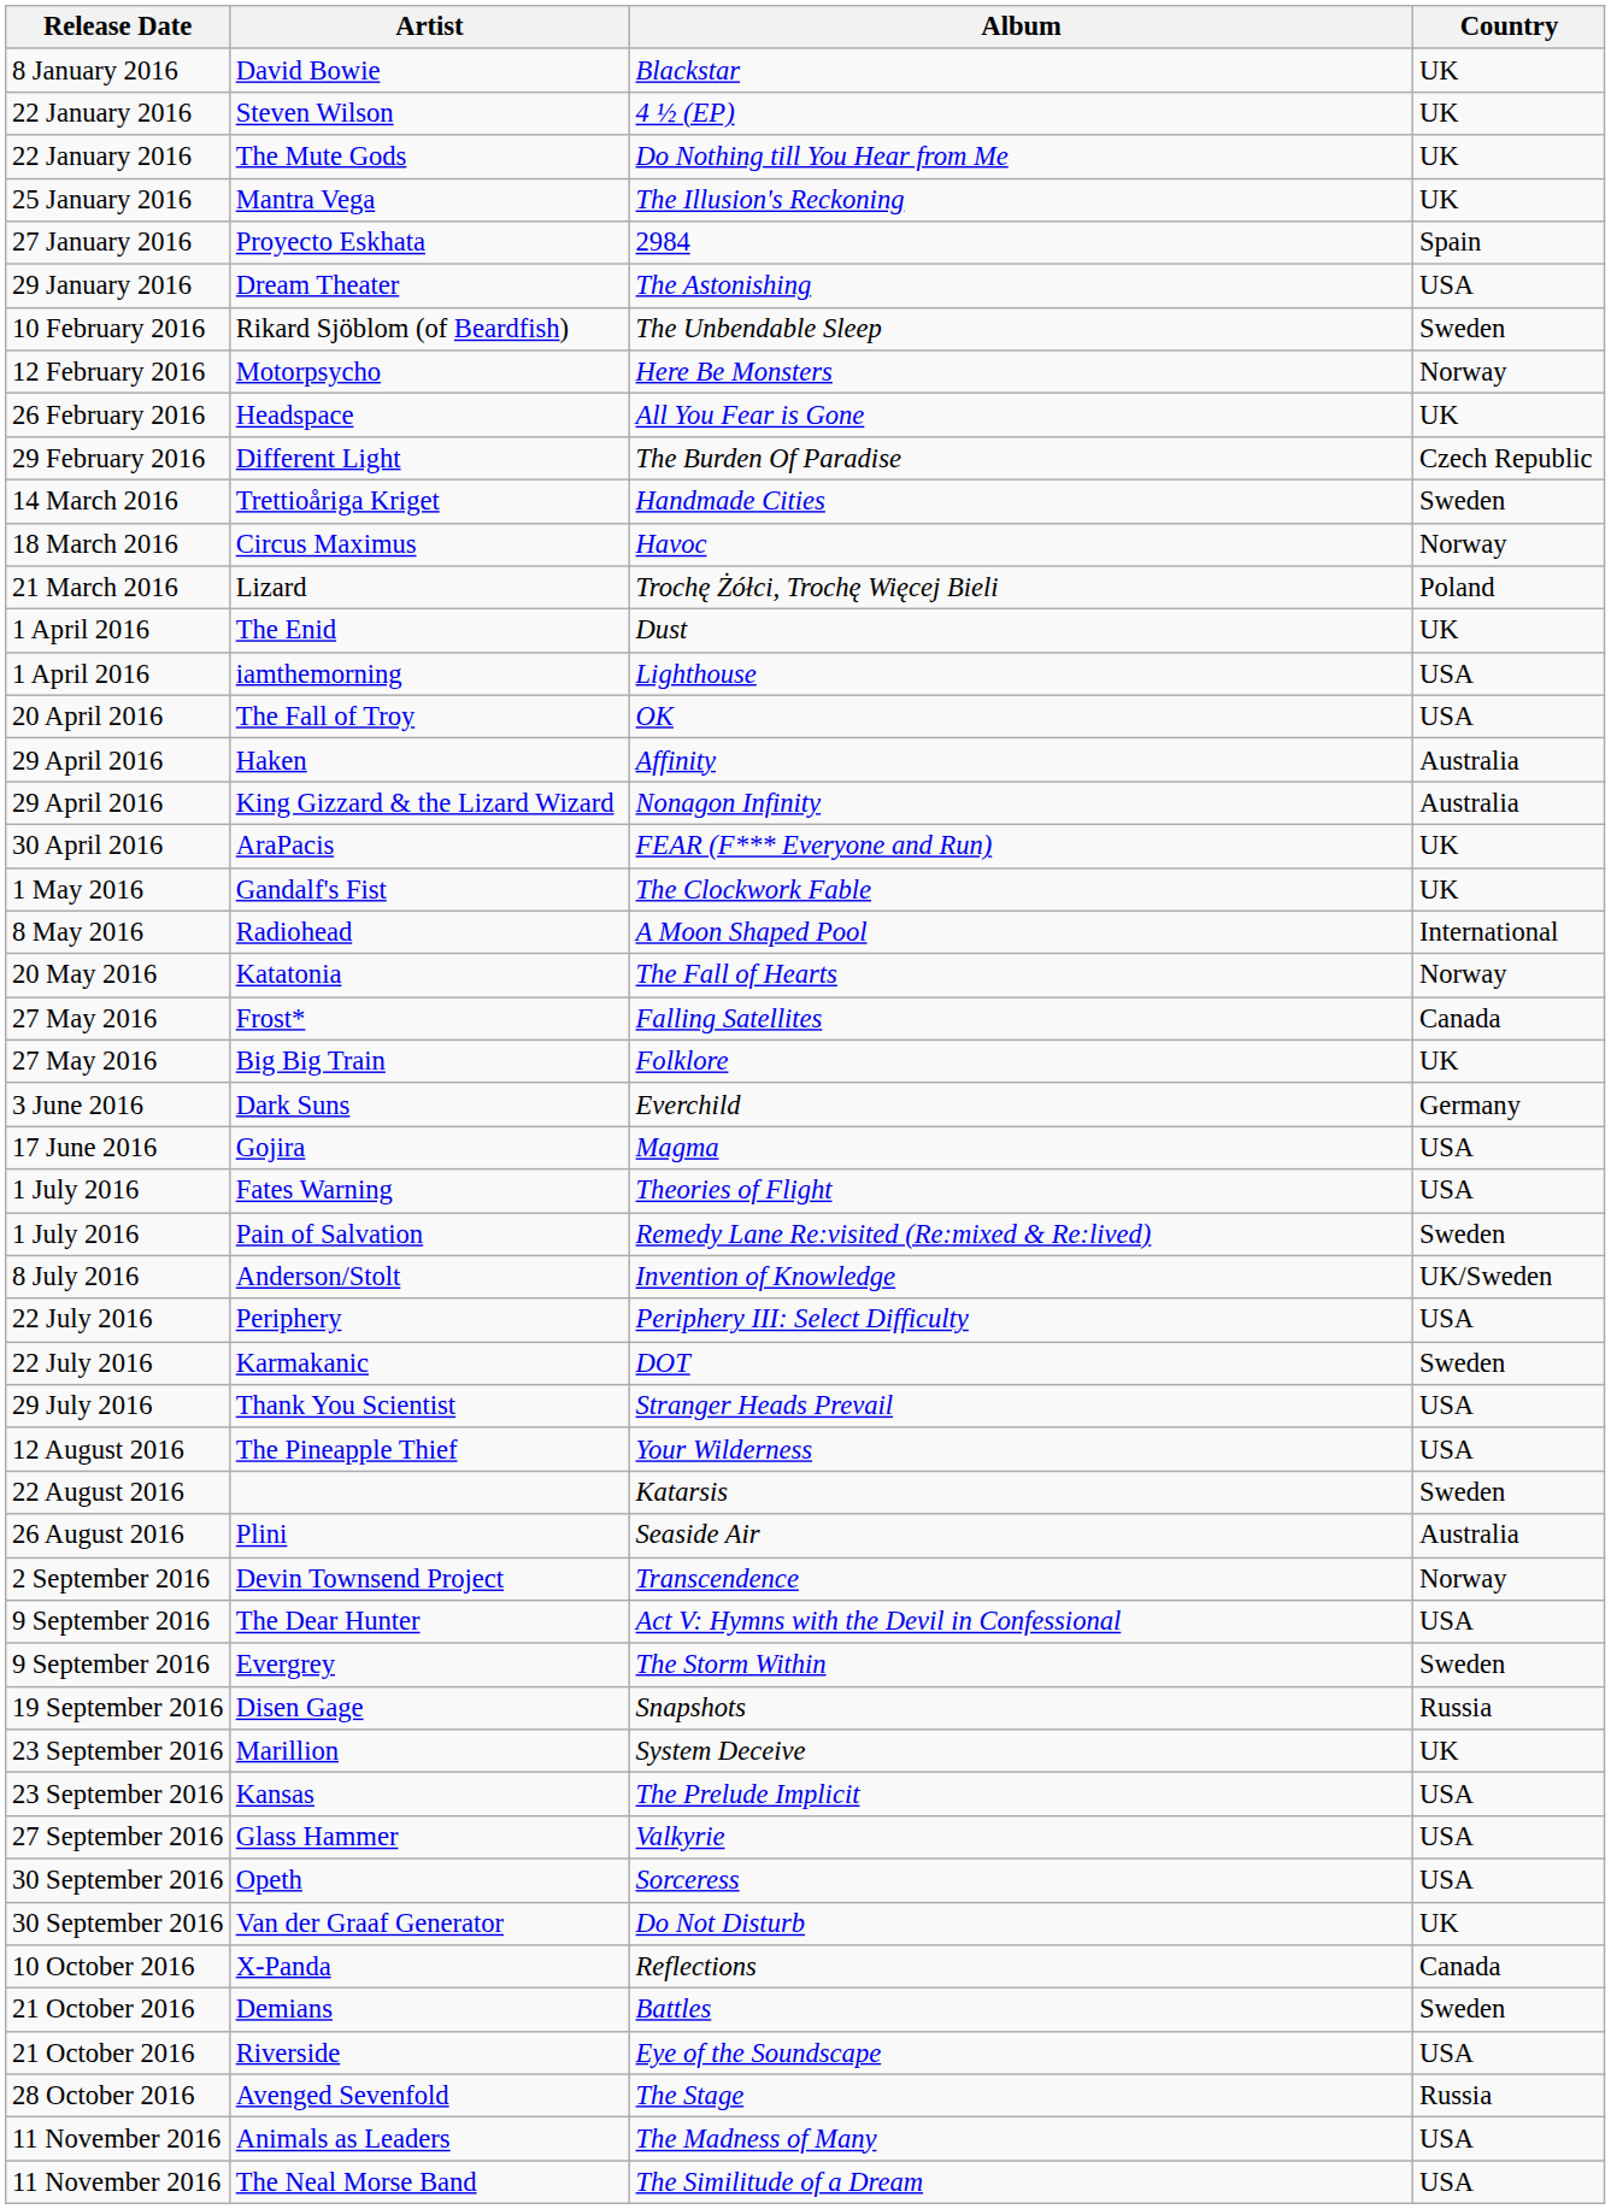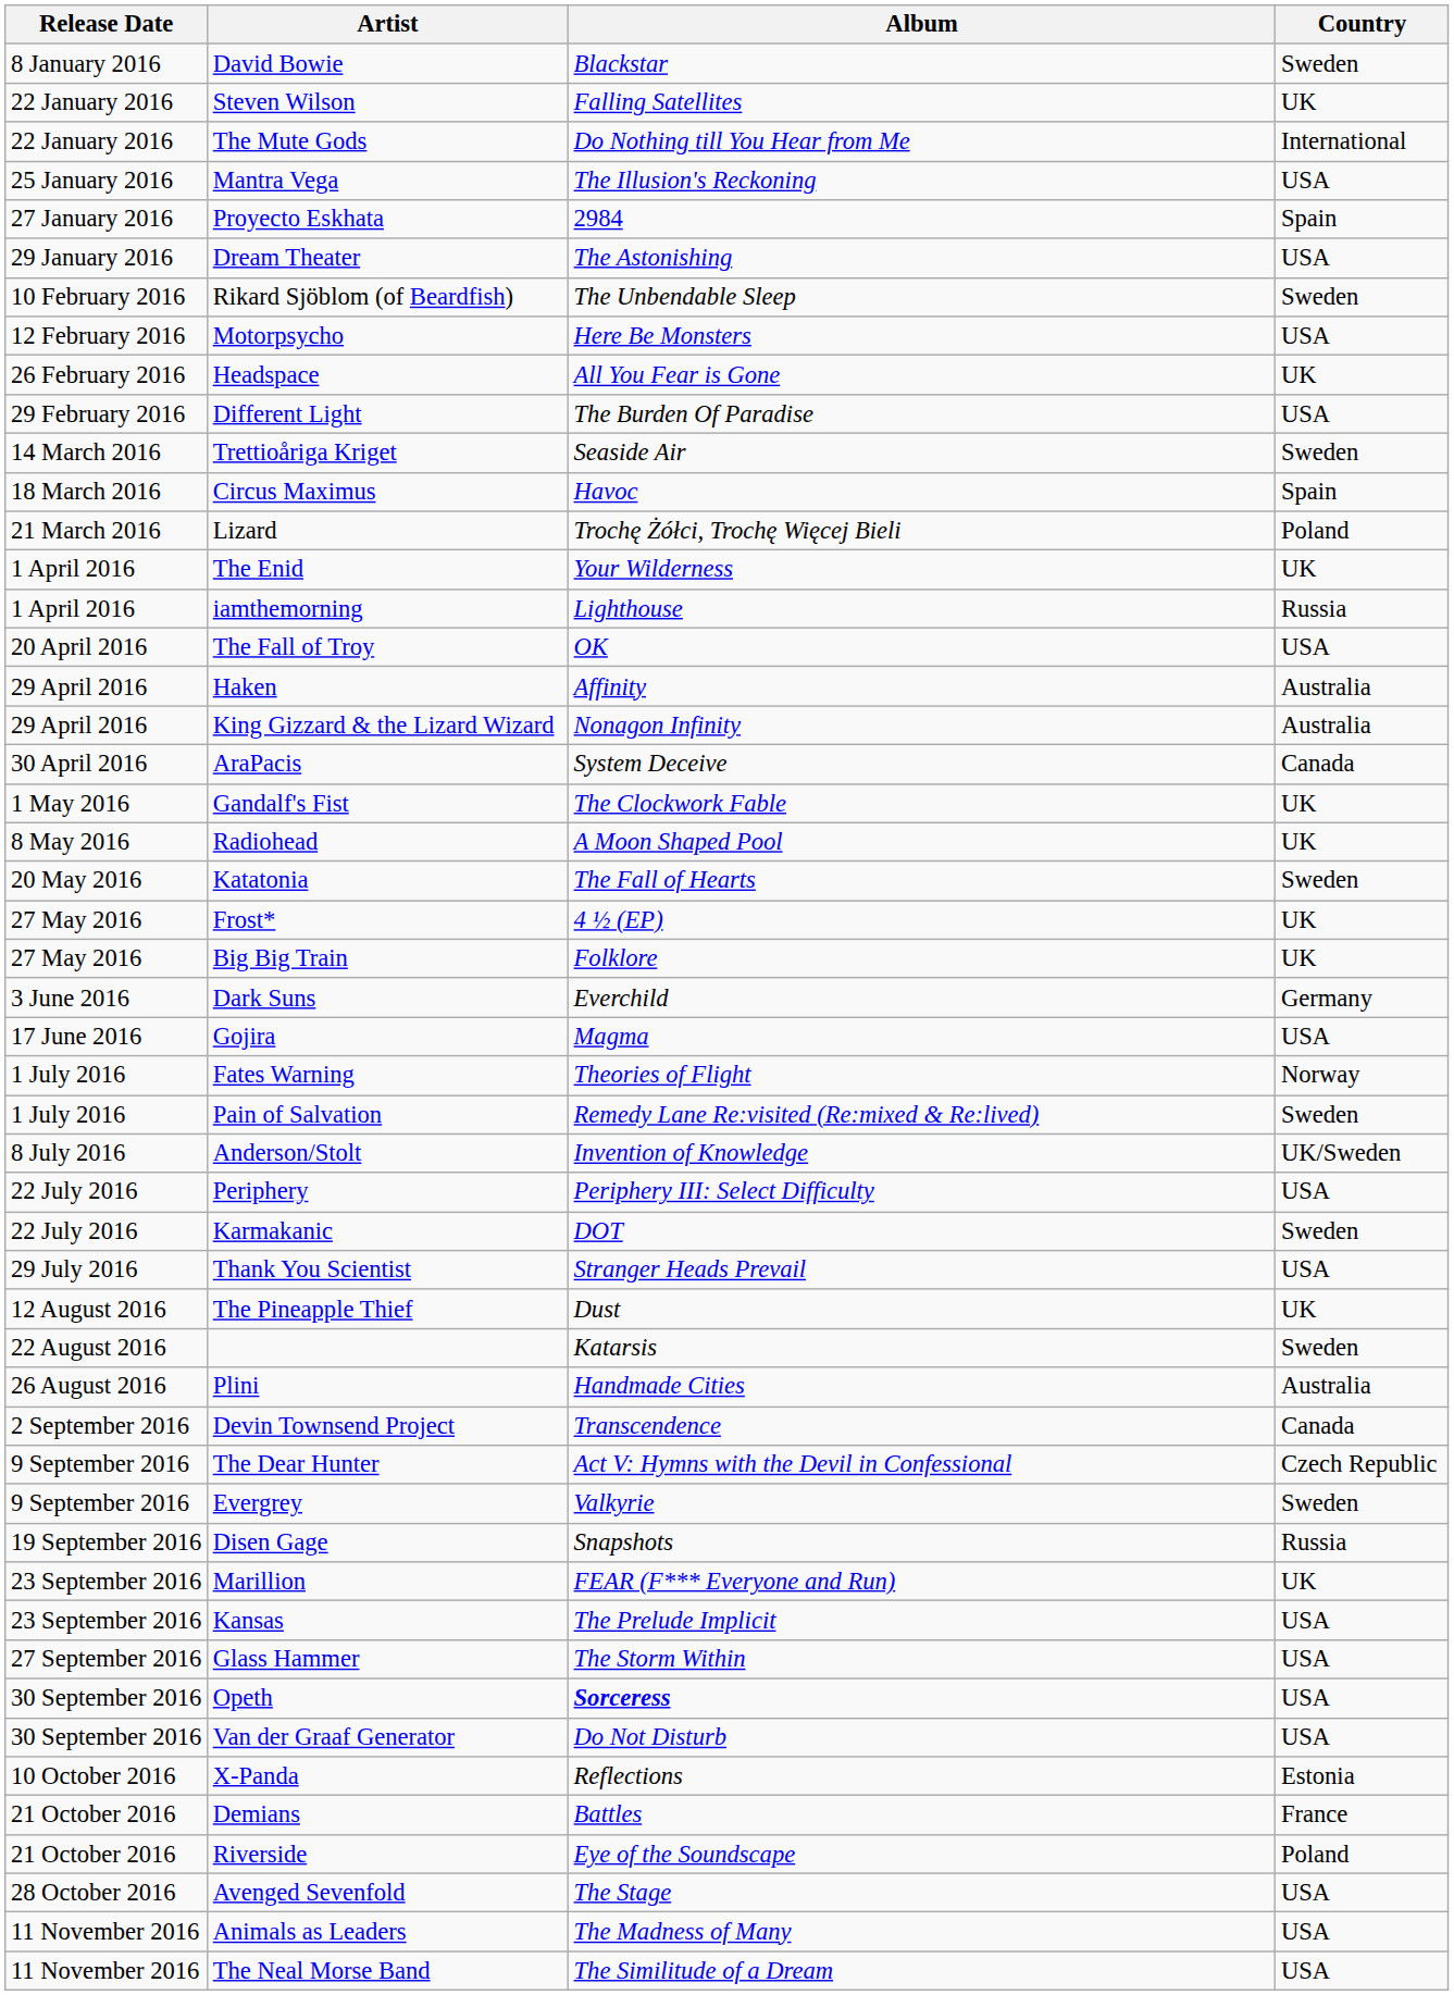David Bowie | Country: UK -> Sweden
Steven Wilson | Album: 4 ½ (EP) -> Falling Satellites
The Mute Gods | Country: UK -> International
Mantra Vega | Country: UK -> USA
Motorpsycho | Country: Norway -> USA
Different Light | Country: Czech Republic -> USA
Trettioåriga Kriget | Album: Handmade Cities -> Seaside Air
Circus Maximus | Country: Norway -> Spain
The Enid | Album: Dust -> Your Wilderness
iamthemorning | Country: USA -> Russia
AraPacis | Album: FEAR (F*** Everyone and Run) -> System Deceive
AraPacis | Country: UK -> Canada
Radiohead | Country: International -> UK
Katatonia | Country: Norway -> Sweden
Frost* | Album: Falling Satellites -> 4 ½ (EP)
Frost* | Country: Canada -> UK
Fates Warning | Country: USA -> Norway
The Pineapple Thief | Album: Your Wilderness -> Dust
The Pineapple Thief | Country: USA -> UK
Plini | Album: Seaside Air -> Handmade Cities
Devin Townsend Project | Country: Norway -> Canada
The Dear Hunter | Country: USA -> Czech Republic
Evergrey | Album: The Storm Within -> Valkyrie
Marillion | Album: System Deceive -> FEAR (F*** Everyone and Run)
Glass Hammer | Album: Valkyrie -> The Storm Within
Opeth | Album: normal -> bold
Van der Graaf Generator | Country: UK -> USA
X-Panda | Country: Canada -> Estonia
Demians | Country: Sweden -> France
Riverside | Country: USA -> Poland
Avenged Sevenfold | Country: Russia -> USA
